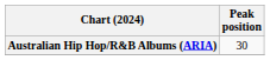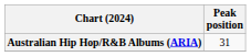Australian Hip Hop/R&B Albums (ARIA) | Peak position: 30 -> 31
